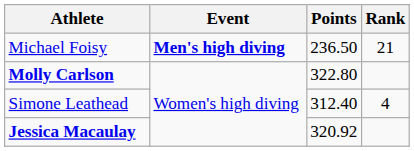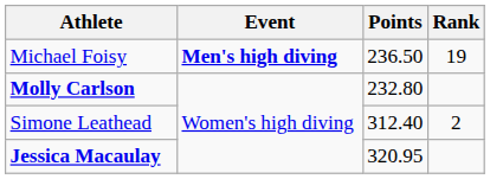Michael Foisy | Rank: 21 -> 19
Molly Carlson | Points: 322.80 -> 232.80
Simone Leathead | Rank: 4 -> 2
Jessica Macaulay | Points: 320.92 -> 320.95
